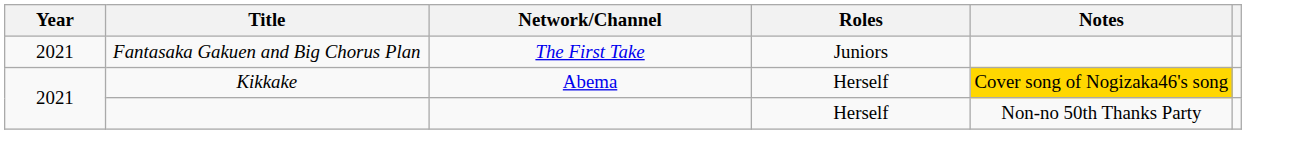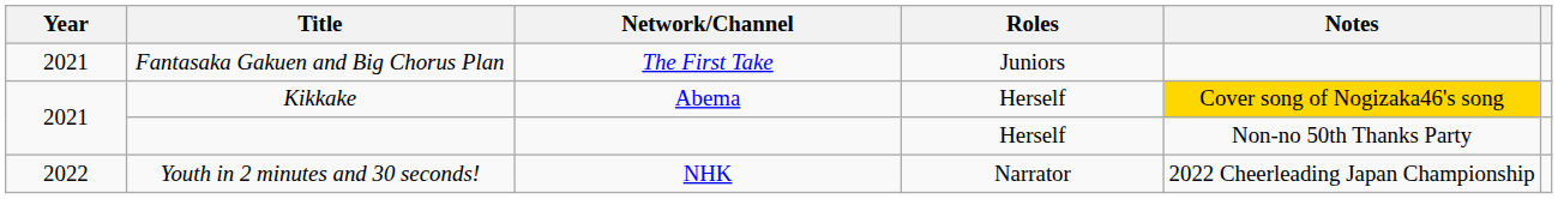+ row: 2022 | Youth in 2 minutes and 30 seconds! | NHK | Narrator | 2022 Cheerleading Japan Championship
